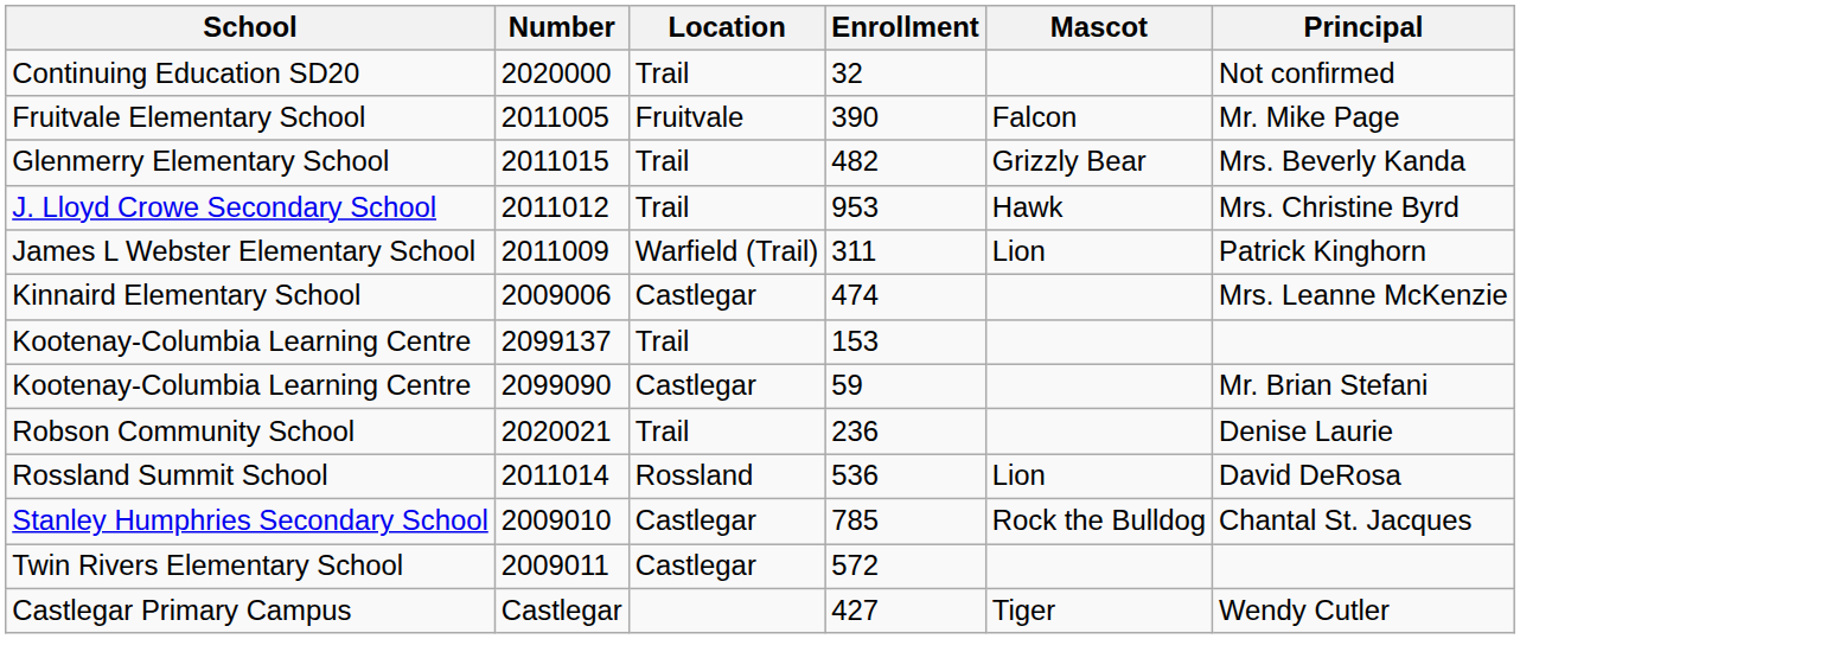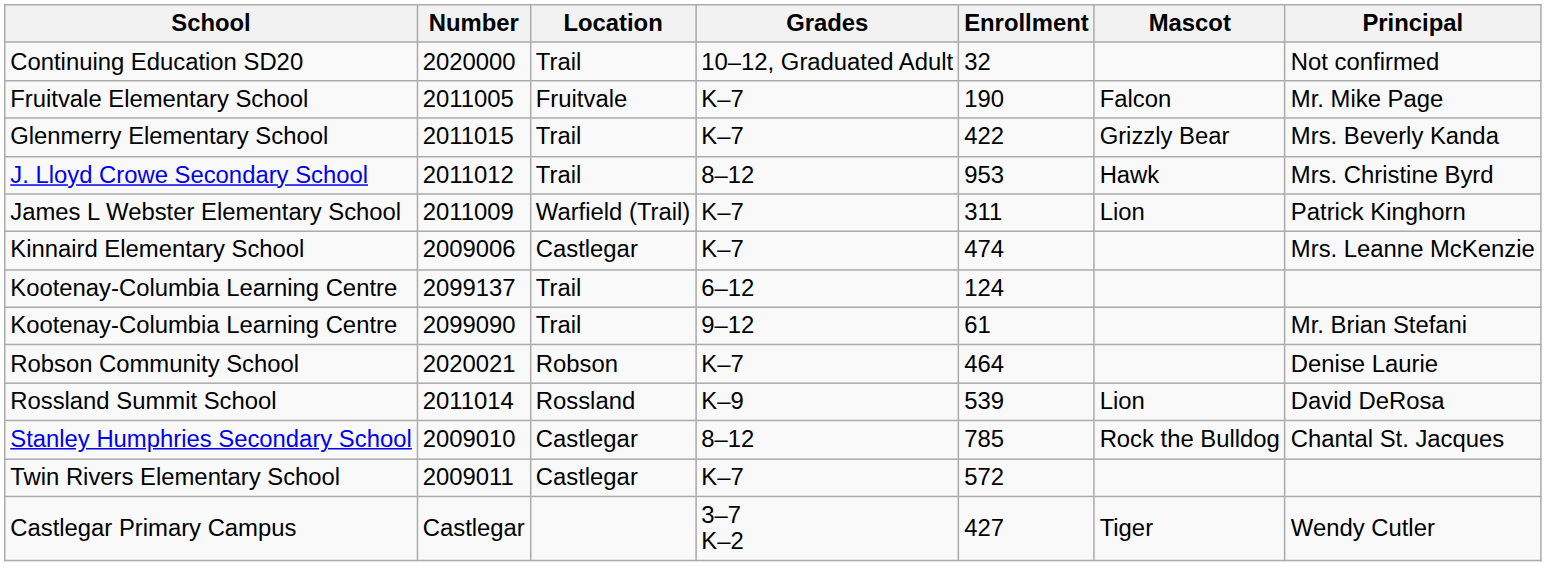+ column: Grades | 10–12, Graduated Adult | K–7 | K–7 | 8–12 | K–7 | K–7 | 6–12 | 9–12 | K–7 | K–9 | 8–12 | K–7 | 3–7 K–2
Fruitvale Elementary School | Enrollment: 390 -> 190
Glenmerry Elementary School | Enrollment: 482 -> 422
Kootenay-Columbia Learning Centre / 2099137 | Enrollment: 153 -> 124
Kootenay-Columbia Learning Centre / 2099090 | Location: Castlegar -> Trail
Kootenay-Columbia Learning Centre / 2099090 | Enrollment: 59 -> 61
Robson Community School | Location: Trail -> Robson
Robson Community School | Enrollment: 236 -> 464
Rossland Summit School | Enrollment: 536 -> 539
